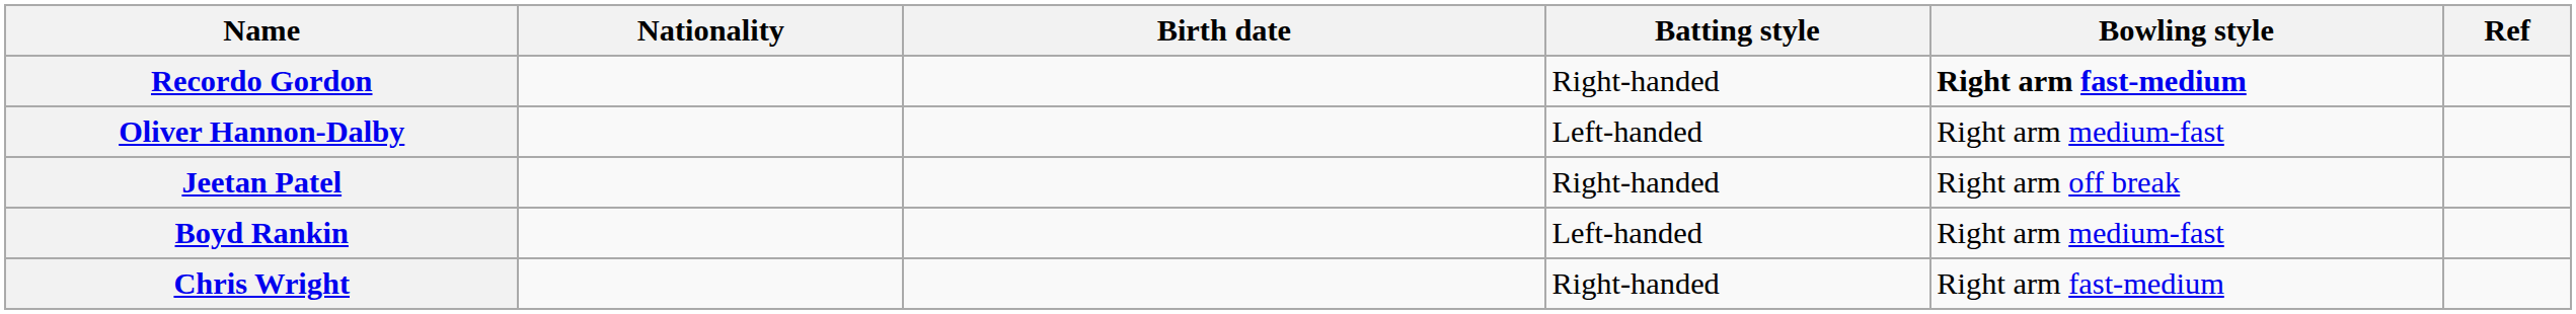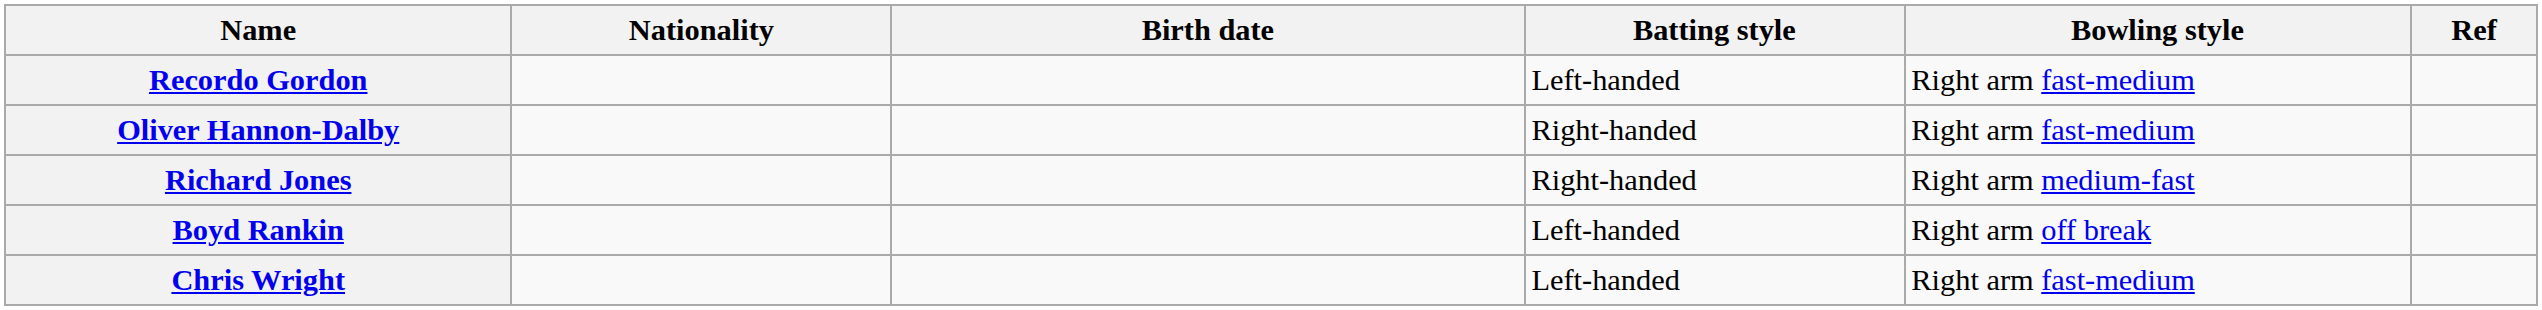Recordo Gordon | Batting style: Right-handed -> Left-handed
Recordo Gordon | Bowling style: bold -> normal
Oliver Hannon-Dalby | Batting style: Left-handed -> Right-handed
Oliver Hannon-Dalby | Bowling style: Right arm medium-fast -> Right arm fast-medium
+ row: Richard Jones | Right-handed | Right arm medium-fast
- row: Jeetan Patel | Right-handed | Right arm off break
Boyd Rankin | Bowling style: Right arm medium-fast -> Right arm off break
Chris Wright | Batting style: Right-handed -> Left-handed
